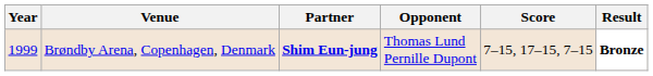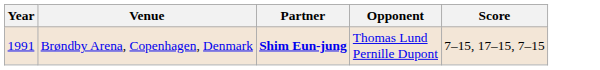- column: Result | Bronze
Brøndby Arena, Copenhagen, Denmark | Year: 1999 -> 1991
